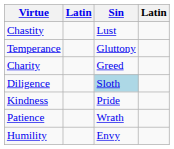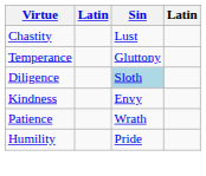- row: Charity | Greed
Kindness | Sin: Pride -> Envy
Humility | Sin: Envy -> Pride
